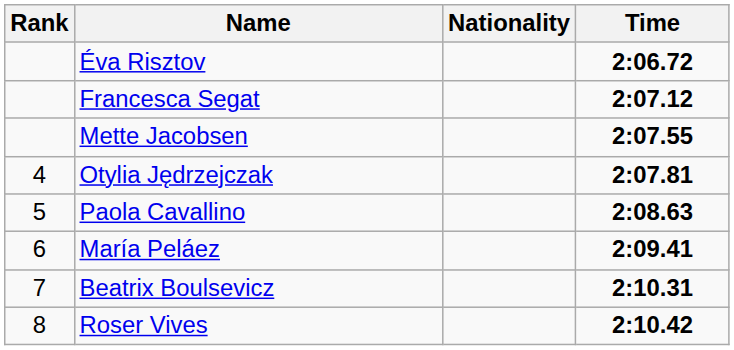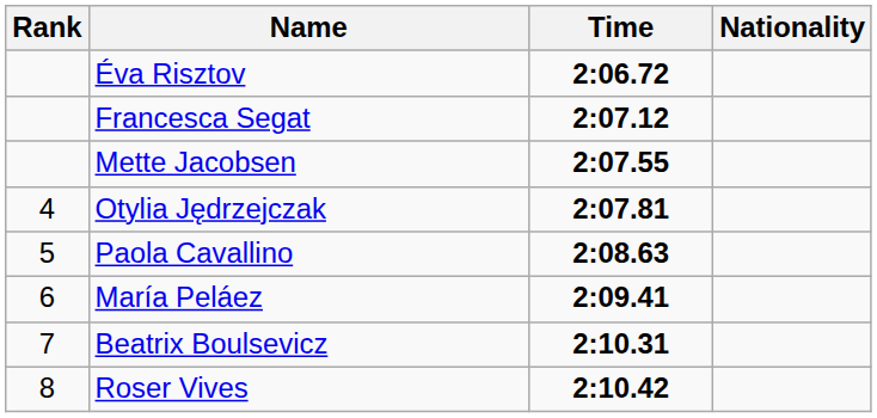columns swapped: Nationality <-> Time
